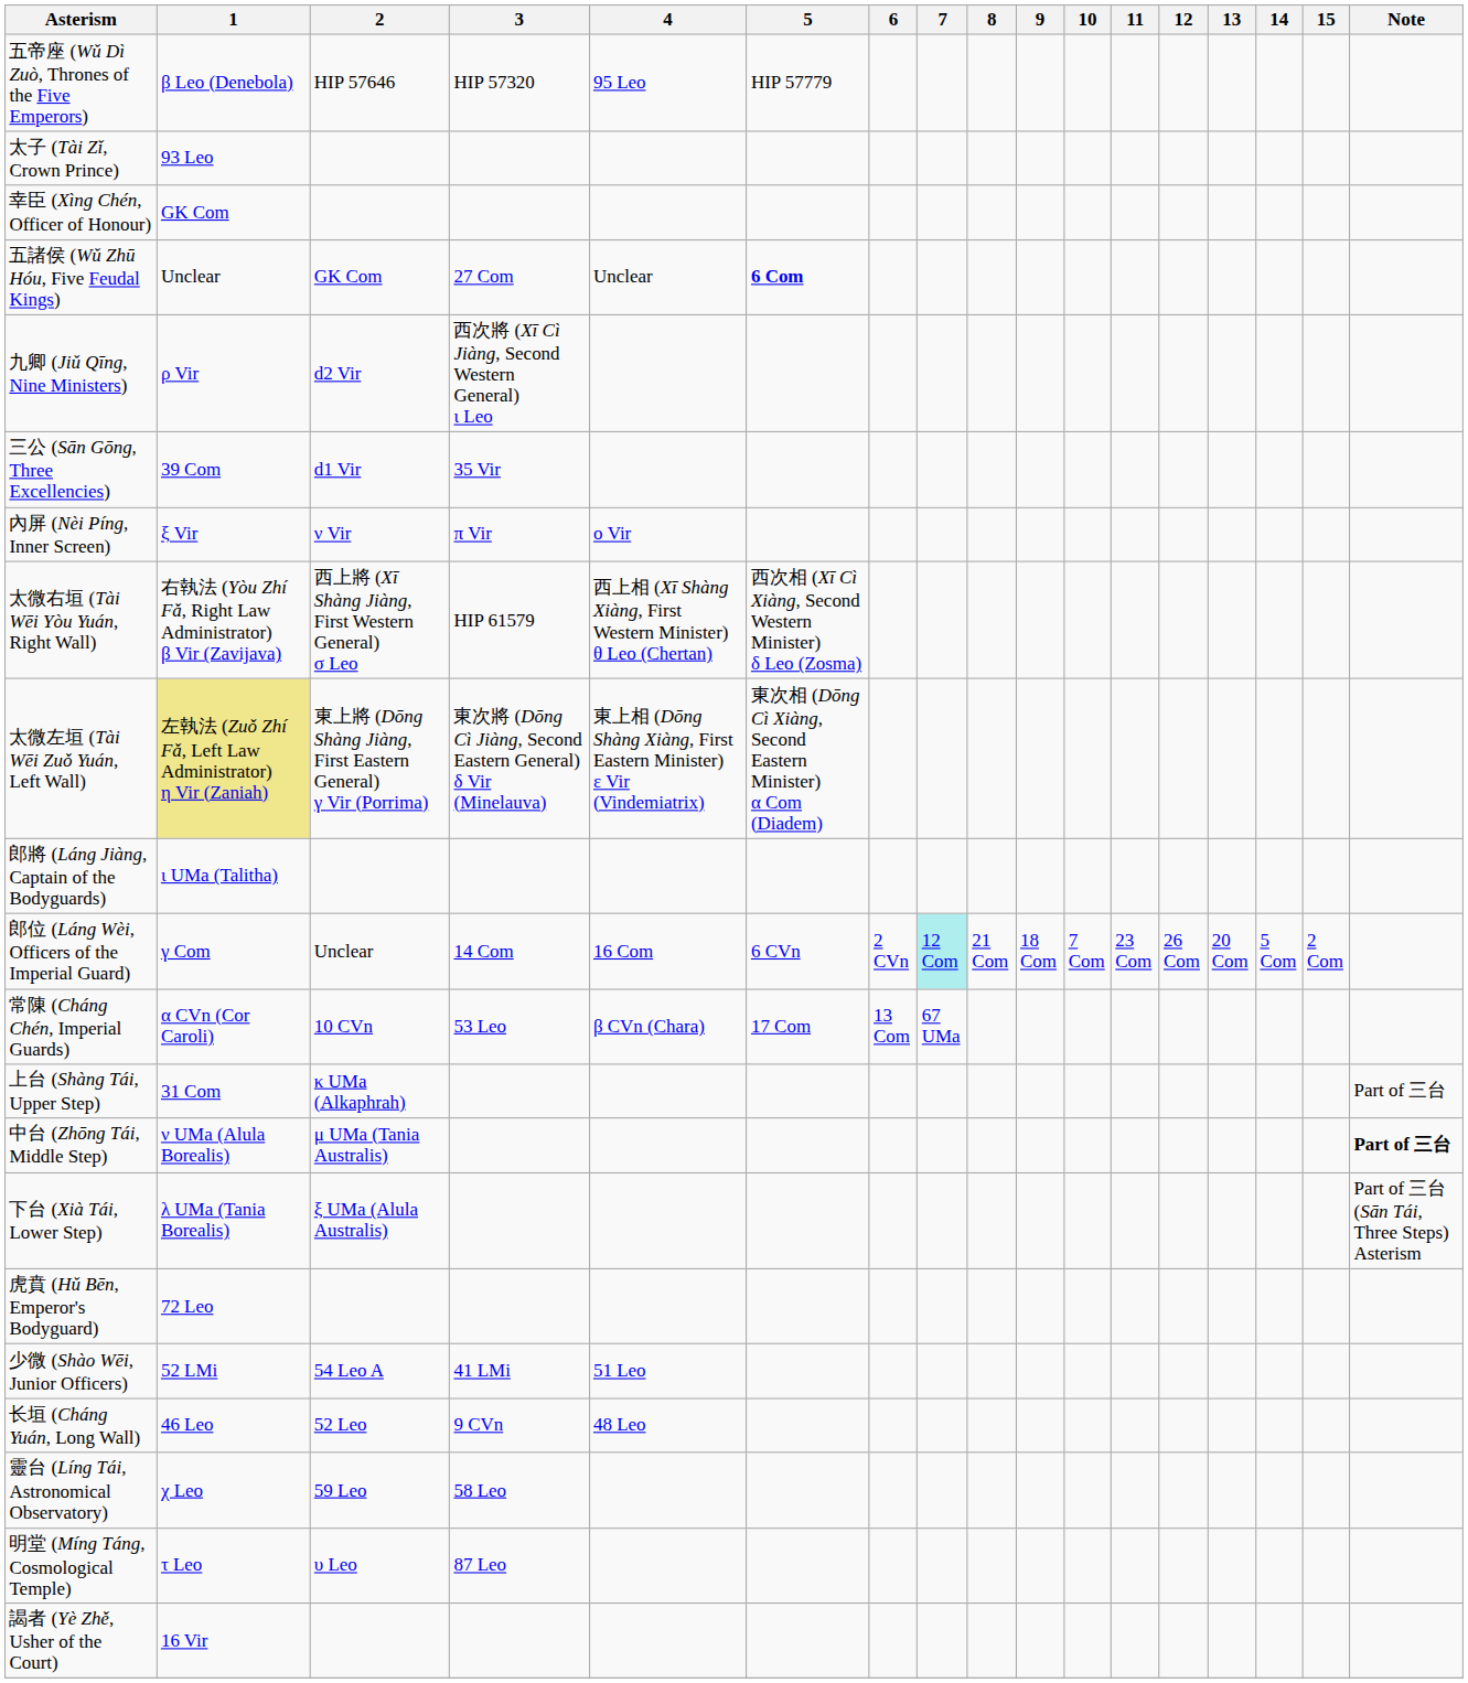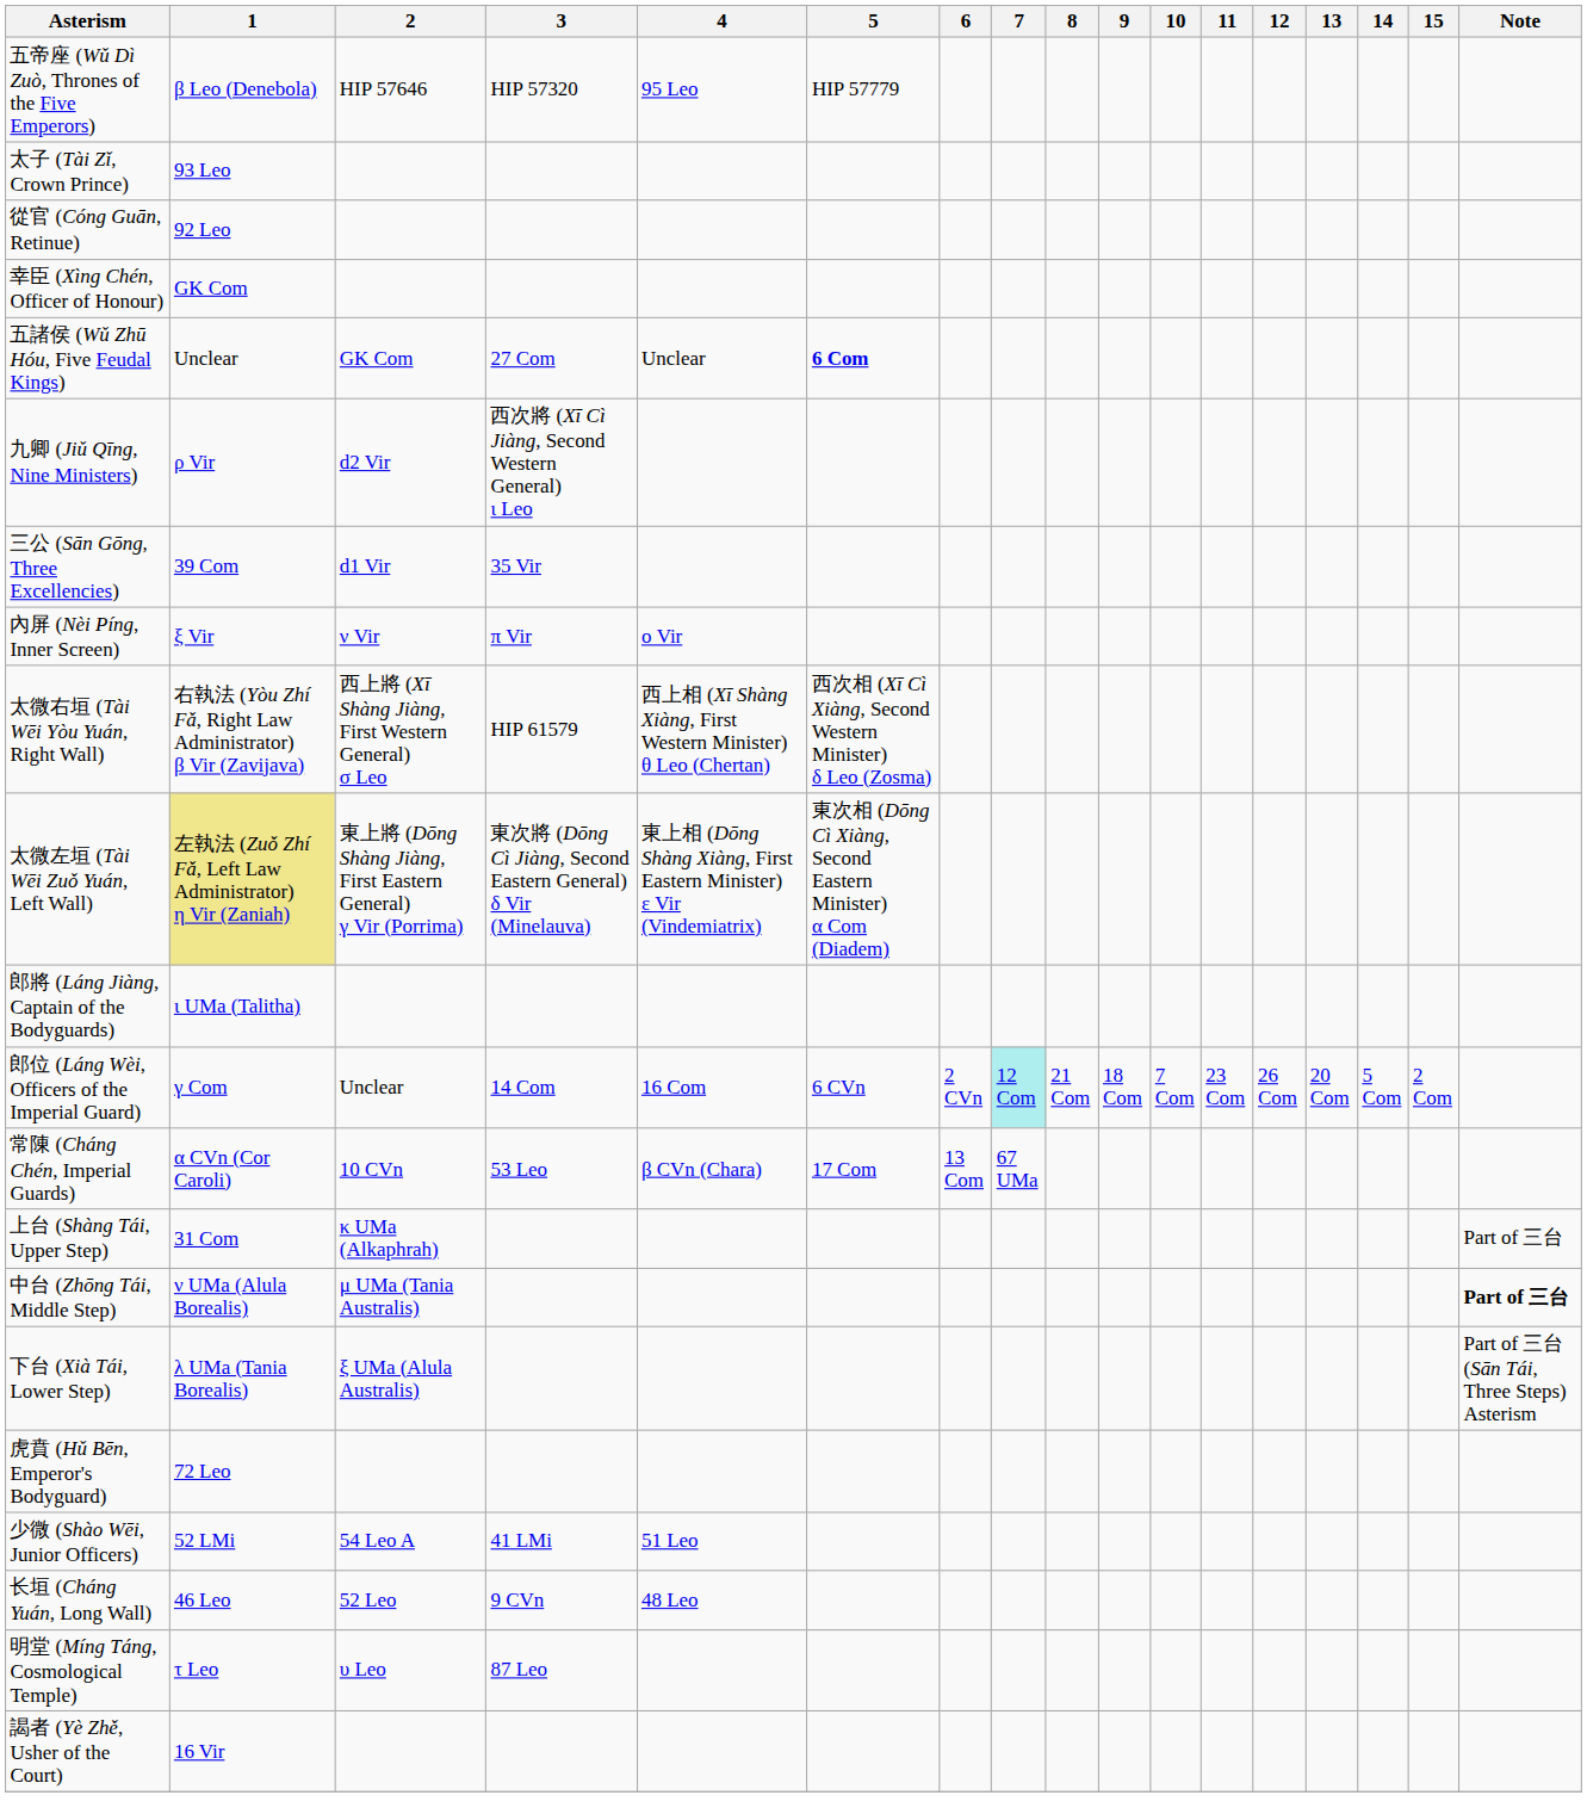+ row: 從官 (Cóng Guān, Retinue) | 92 Leo
- row: 靈台 (Líng Tái, Astronomical Observatory) | χ Leo | 59 Leo | 58 Leo
